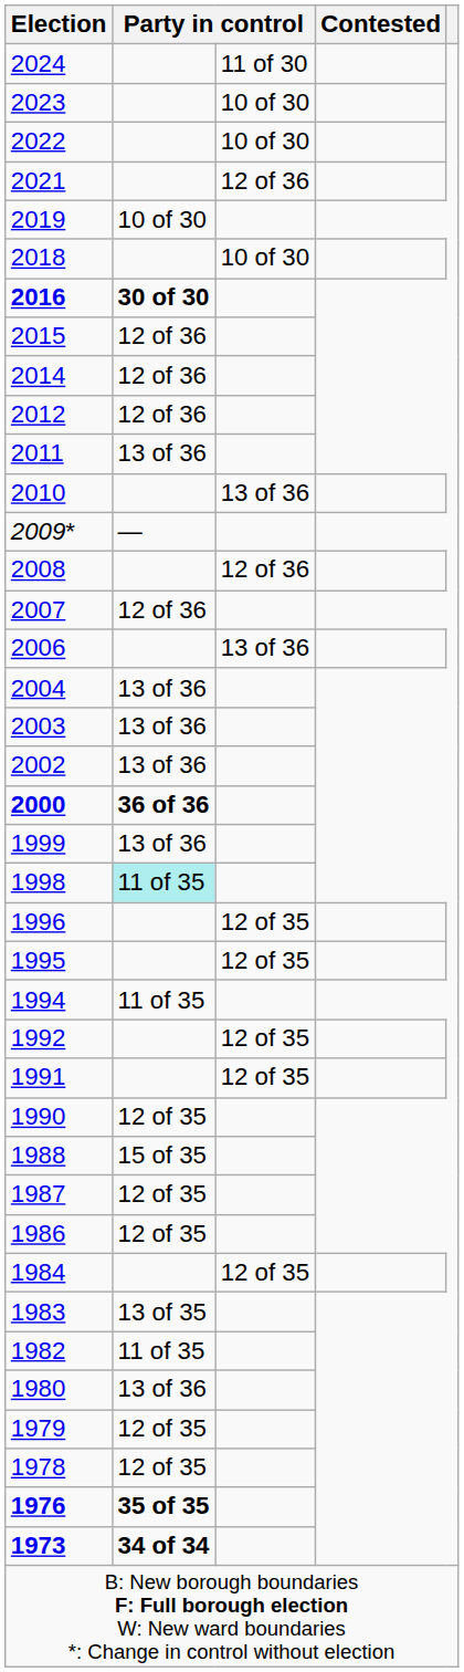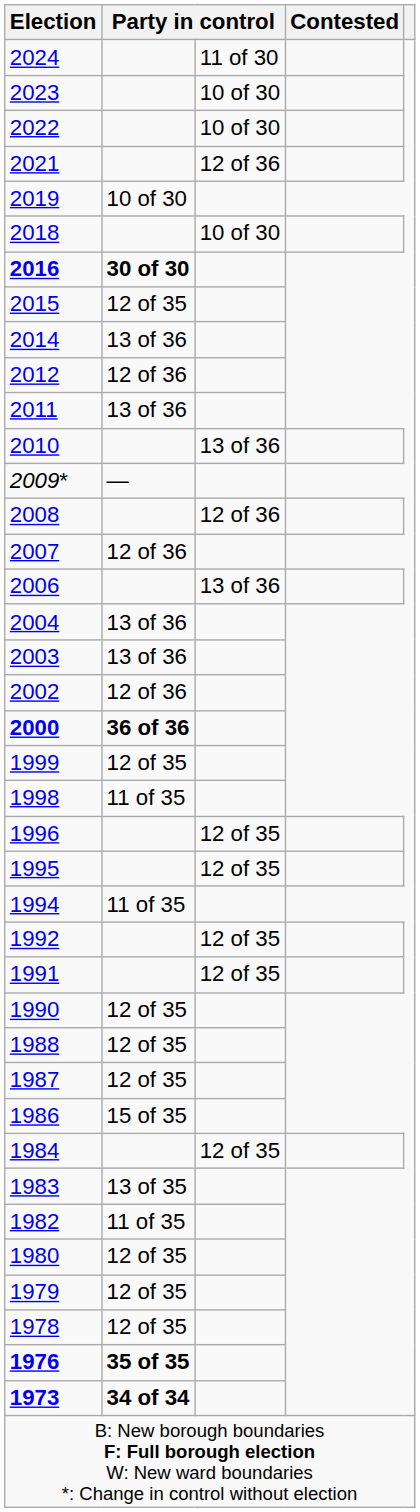2015 | column 2: 12 of 36 -> 12 of 35
2014 | column 2: 12 of 36 -> 13 of 36
2002 | column 2: 13 of 36 -> 12 of 36
1999 | column 2: 13 of 36 -> 12 of 35
1998 | column 2: paleturquoise background -> no background
1988 | column 2: 15 of 35 -> 12 of 35
1986 | column 2: 12 of 35 -> 15 of 35
1980 | column 2: 13 of 36 -> 12 of 35
